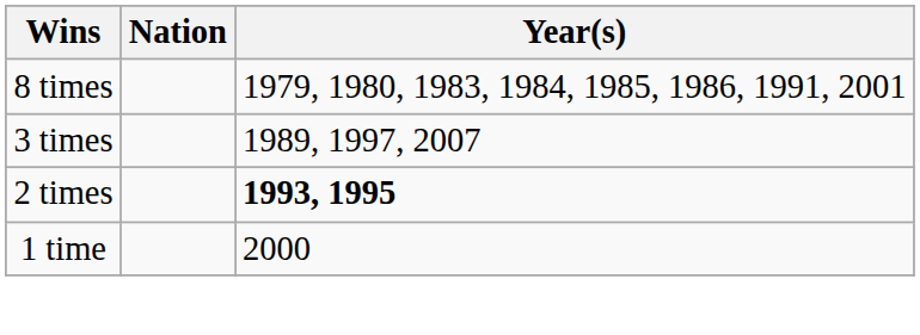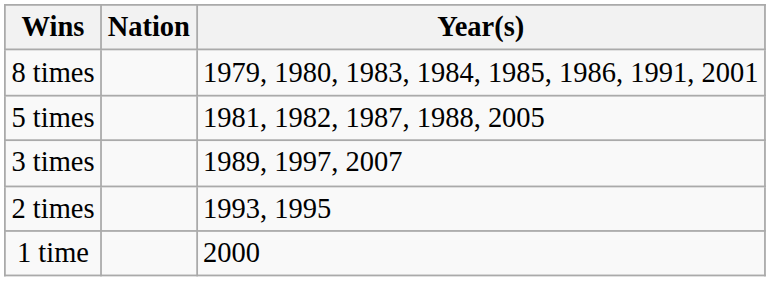+ row: 5 times | 1981, 1982, 1987, 1988, 2005
2 times | Year(s): bold -> normal
